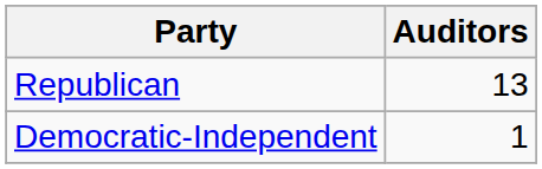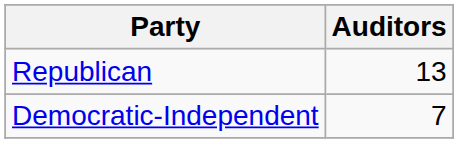Democratic-Independent | Auditors: 1 -> 7
